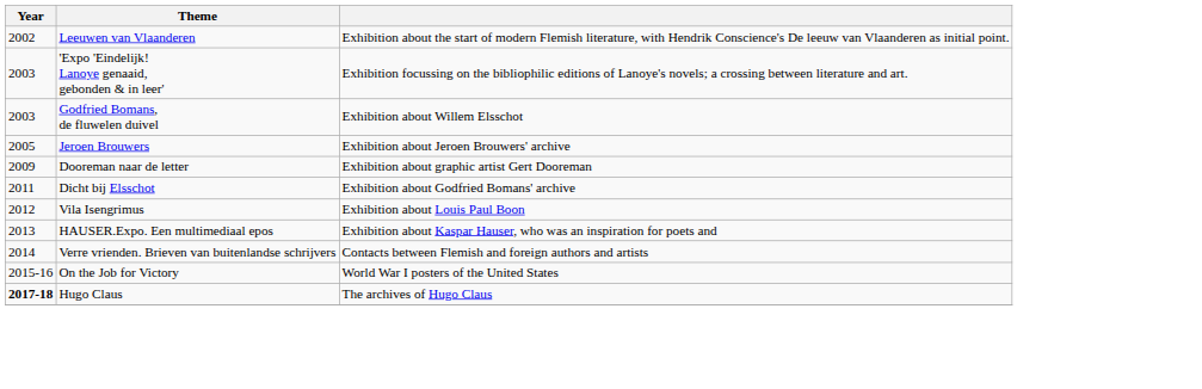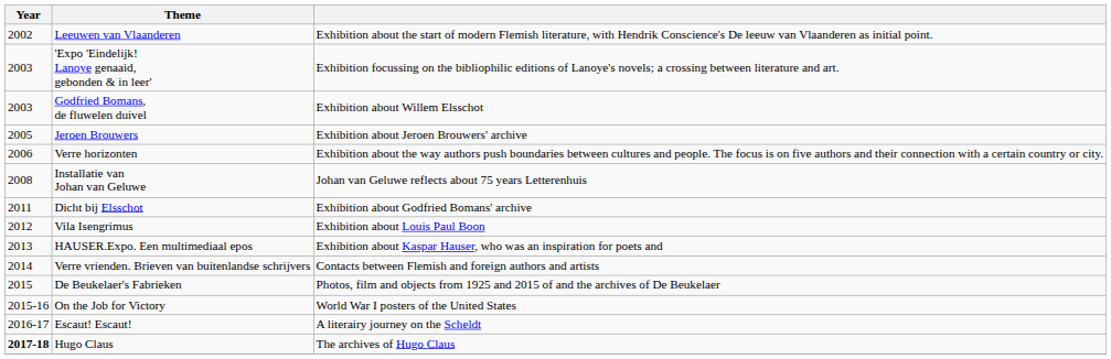+ row: 2006 | Verre horizonten | Exhibition about the way authors push boundaries between cultures and people. The focus is on five authors and their connection with a certain country or city.
+ row: 2008 | Installatie van Johan van Geluwe | Johan van Geluwe reflects about 75 years Letterenhuis
- row: 2009 | Dooreman naar de letter | Exhibition about graphic artist Gert Dooreman
+ row: 2015 | De Beukelaer's Fabrieken | Photos, film and objects from 1925 and 2015 of and the archives of De Beukelaer
+ row: 2016-17 | Escaut! Escaut! | A literairy journey on the Scheldt
